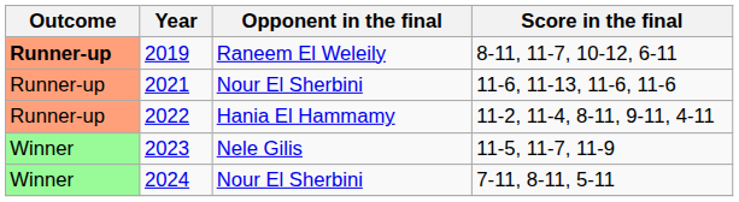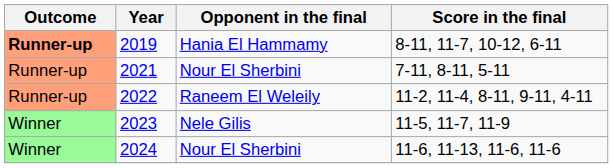2019 | Opponent in the final: Raneem El Weleily -> Hania El Hammamy
2021 | Score in the final: 11-6, 11-13, 11-6, 11-6 -> 7-11, 8-11, 5-11
2022 | Opponent in the final: Hania El Hammamy -> Raneem El Weleily
2024 | Score in the final: 7-11, 8-11, 5-11 -> 11-6, 11-13, 11-6, 11-6
